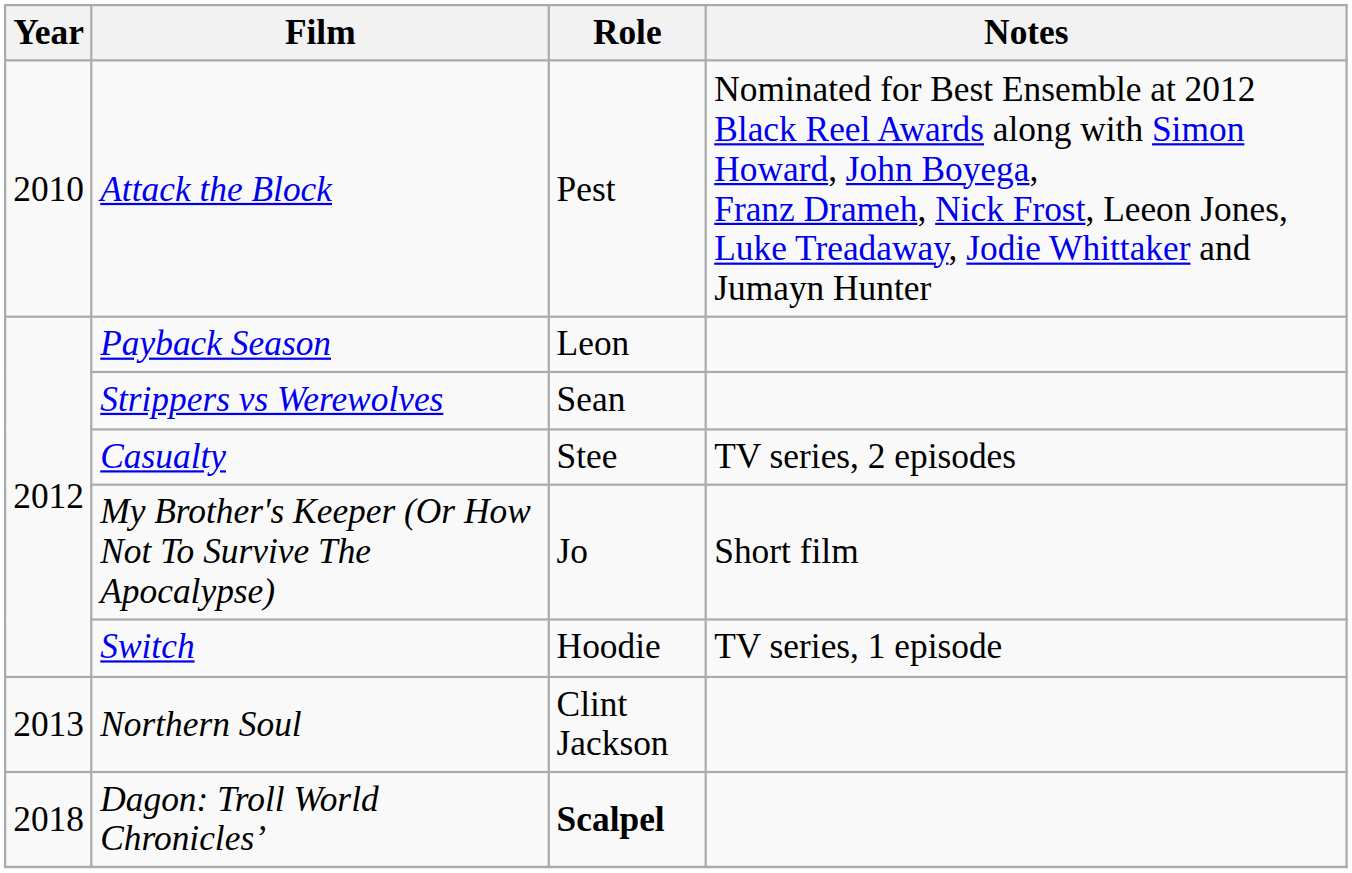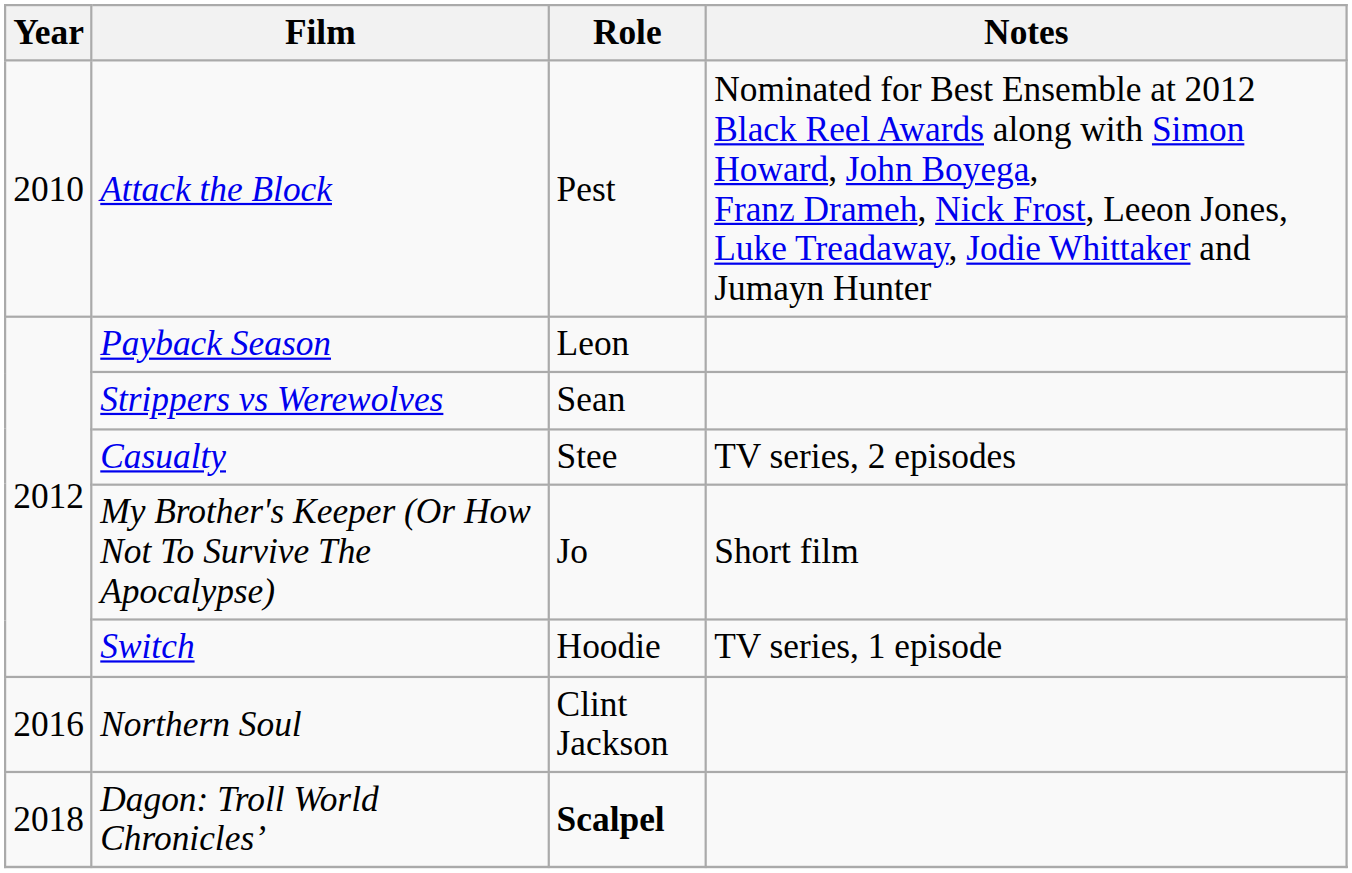Northern Soul | Year: 2013 -> 2016
